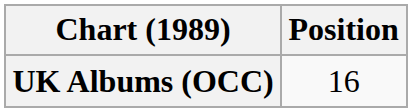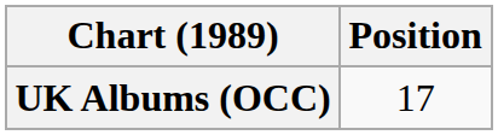UK Albums (OCC) | Position: 16 -> 17
